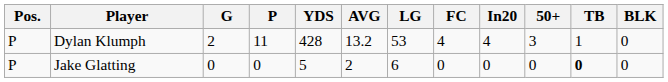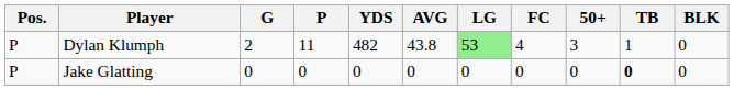- column: In20 | 4 | 0
Dylan Klumph | YDS: 428 -> 482
Dylan Klumph | AVG: 13.2 -> 43.8
Dylan Klumph | LG: no background -> lightgreen background
Jake Glatting | YDS: 5 -> 0
Jake Glatting | AVG: 2 -> 0
Jake Glatting | LG: 6 -> 0
